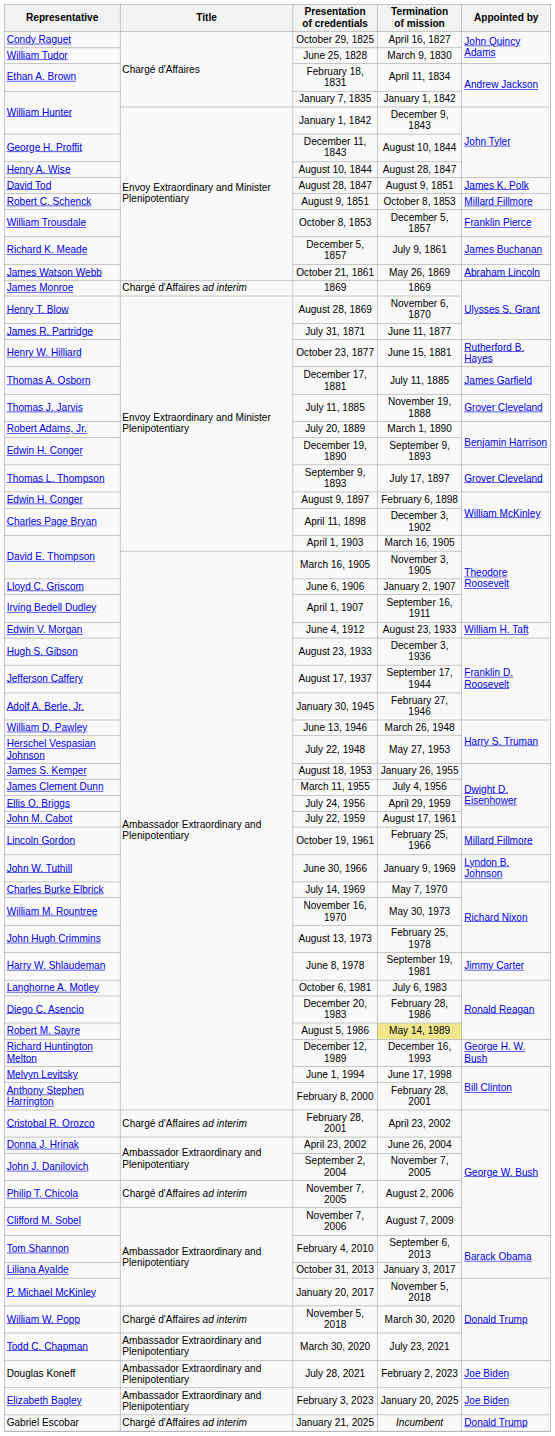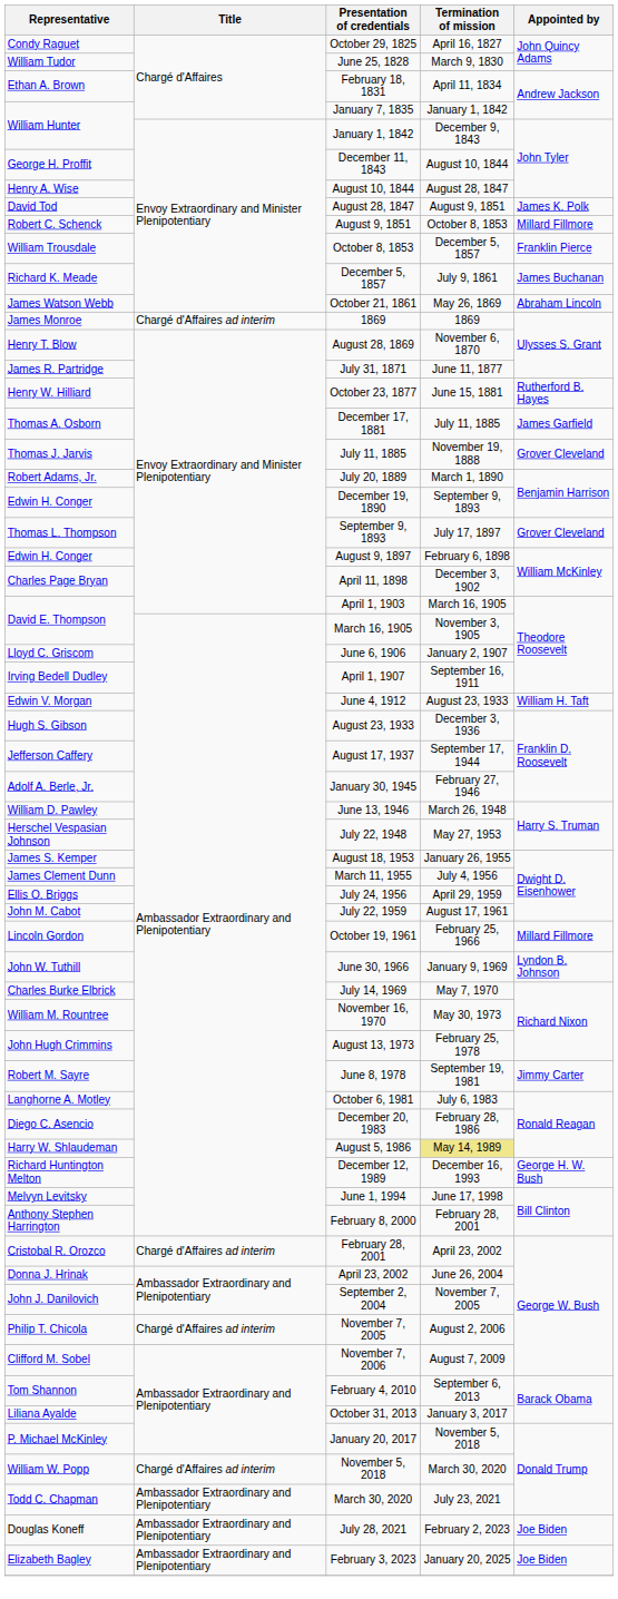June 8, 1978 | Representative: Harry W. Shlaudeman -> Robert M. Sayre
August 5, 1986 | Representative: Robert M. Sayre -> Harry W. Shlaudeman
- row: Gabriel Escobar | Chargé d'Affaires ad interim | January 21, 2025 | Incumbent | Donald Trump
